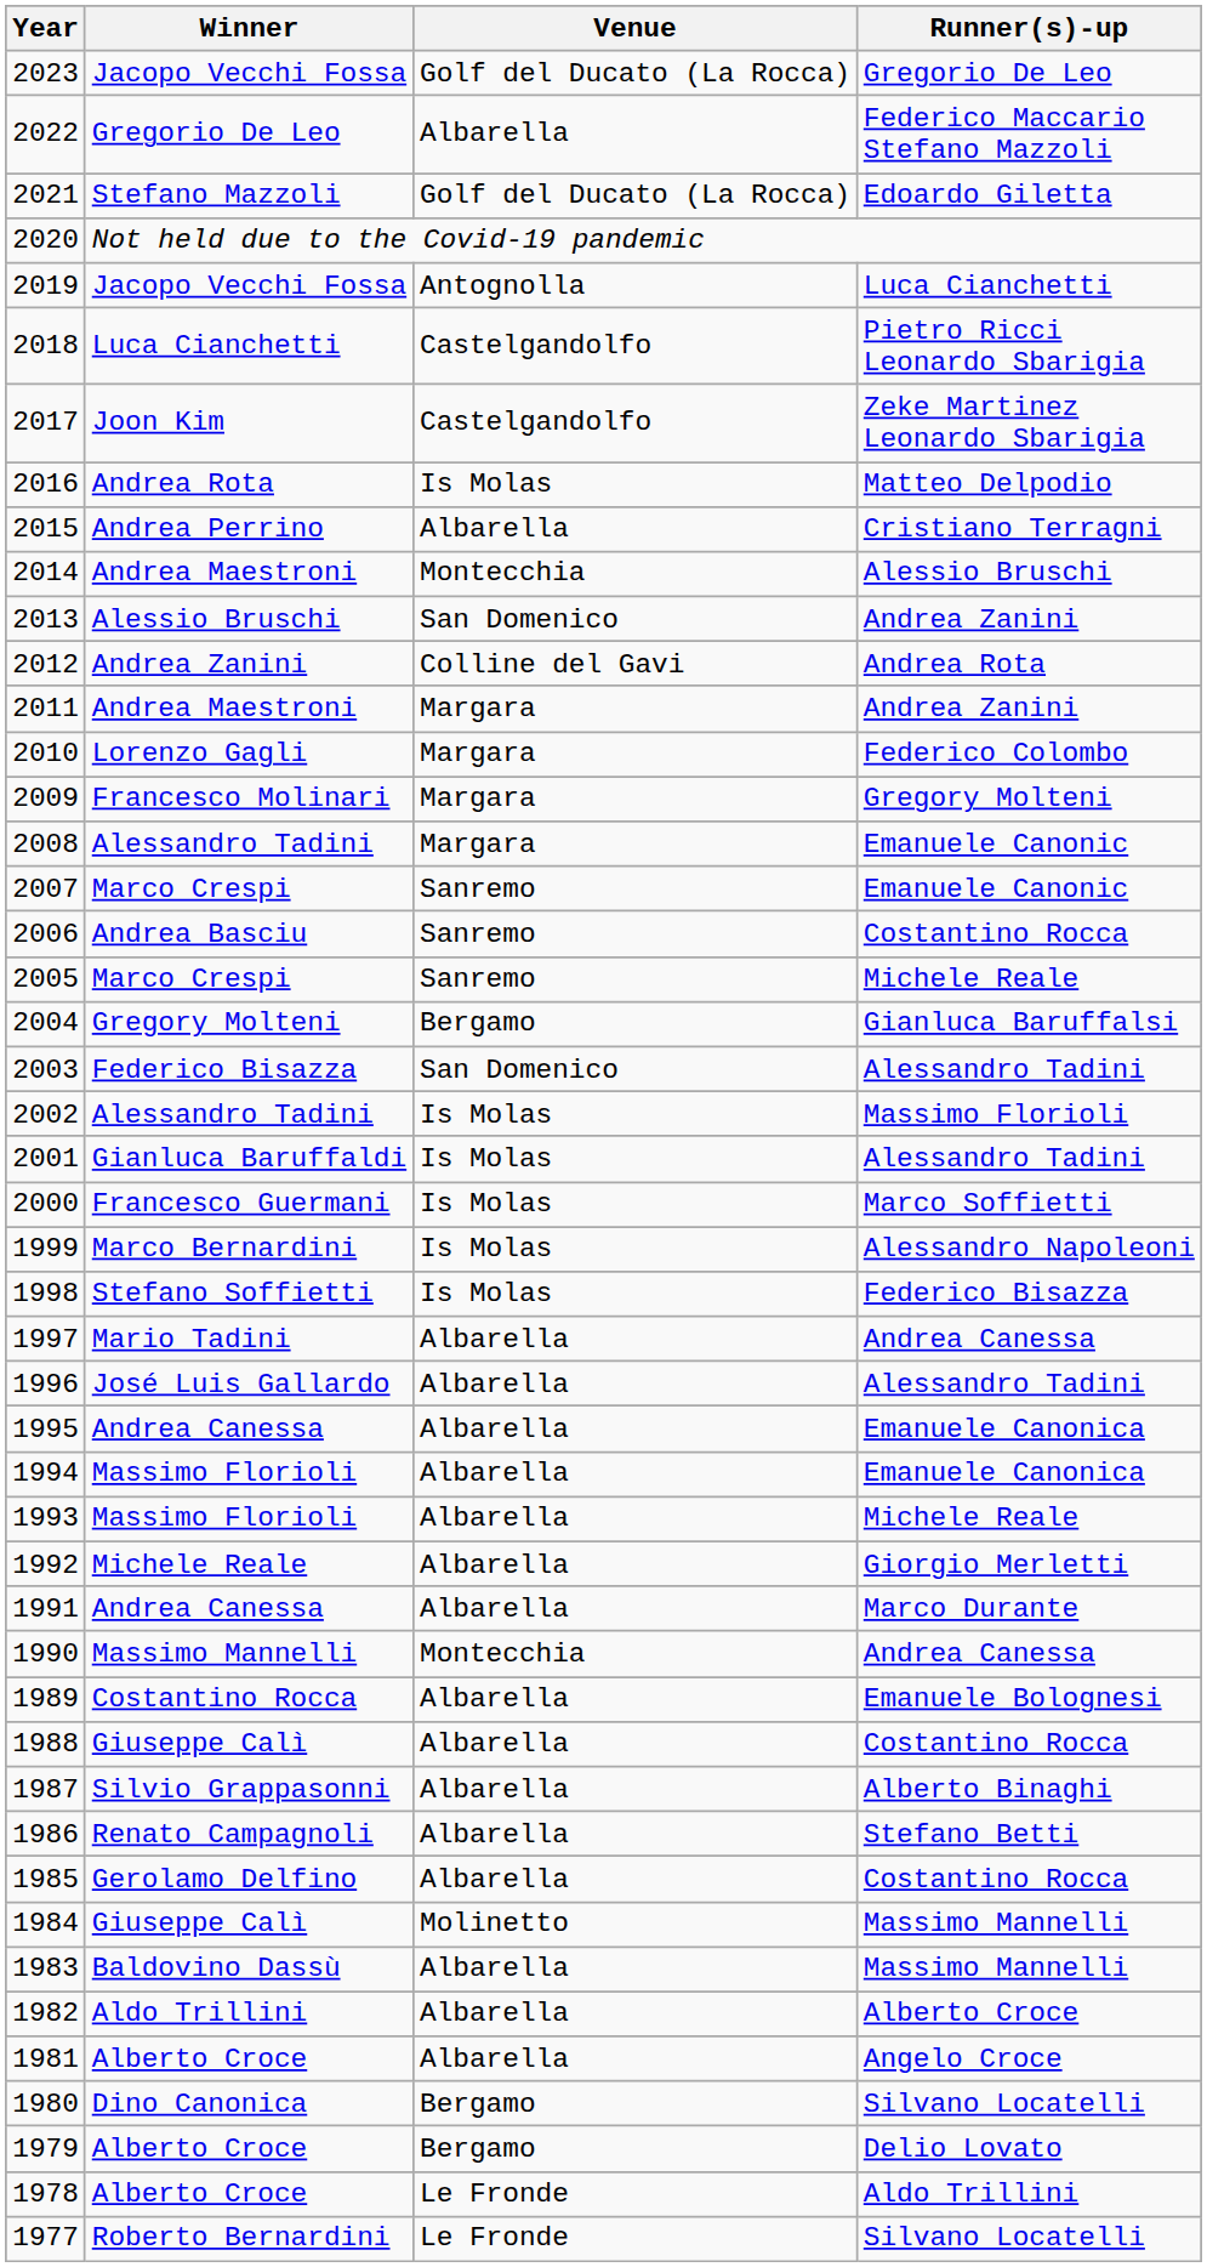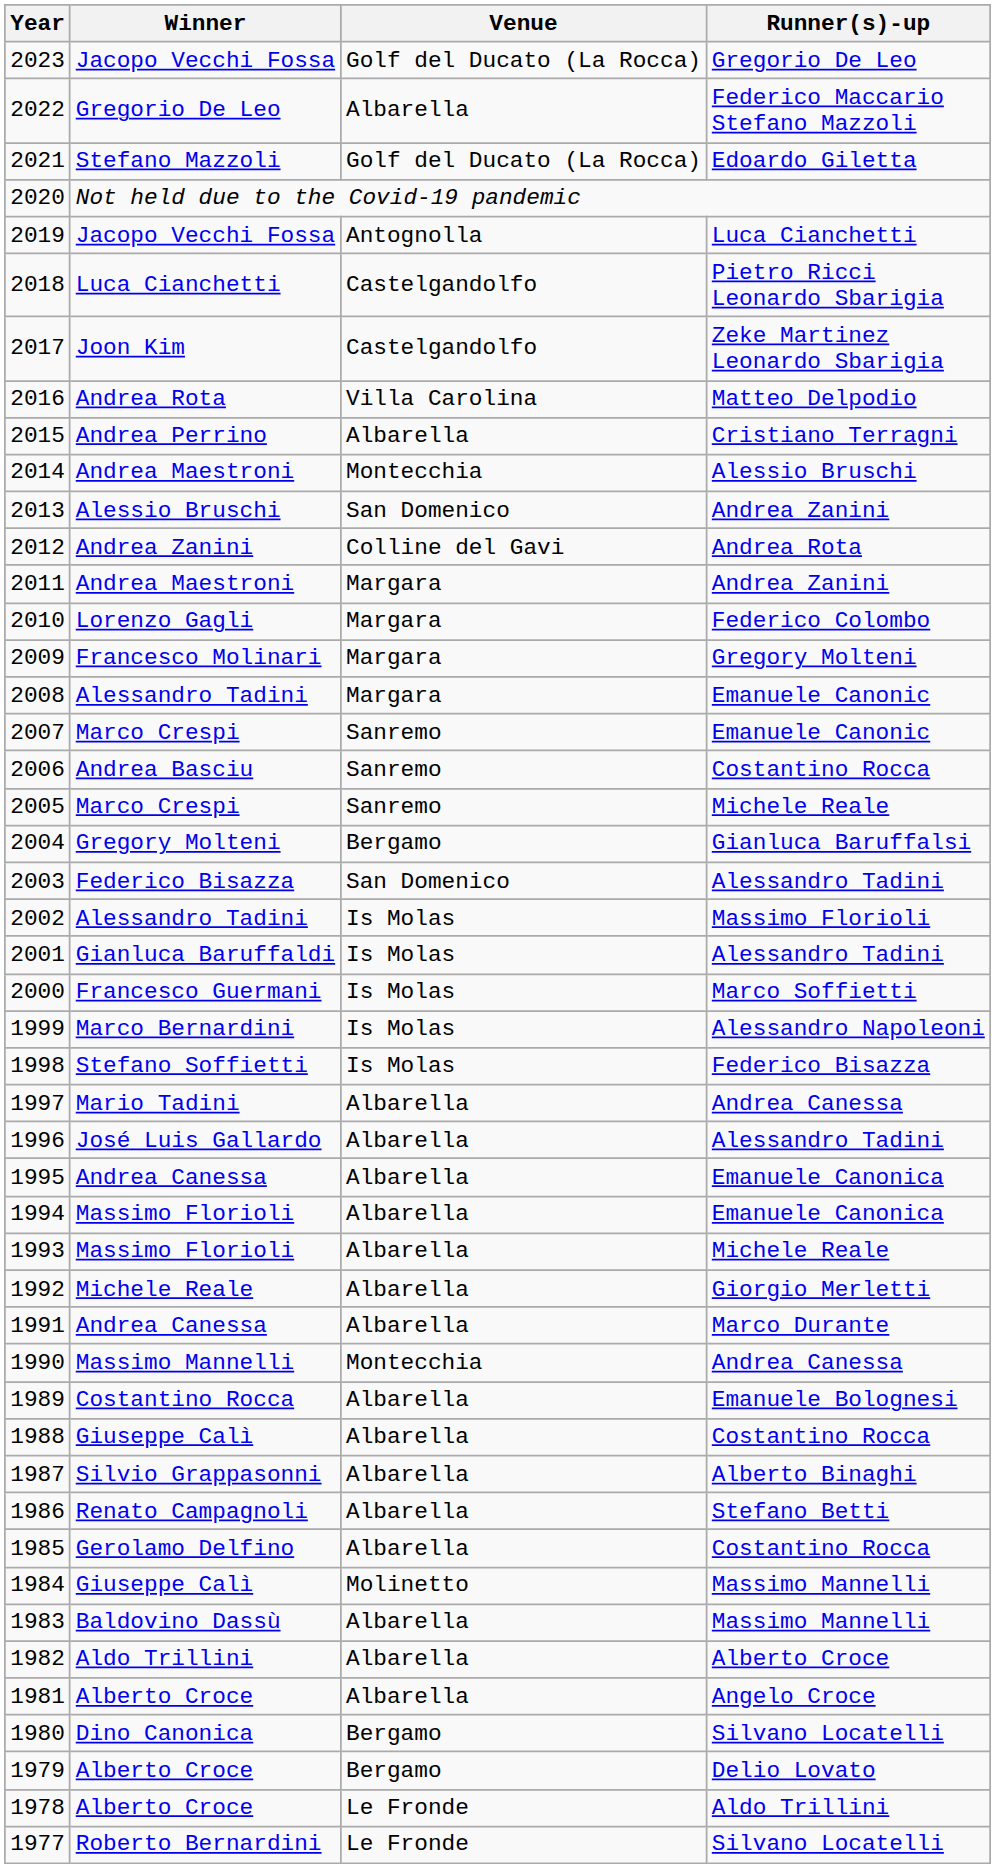2016 | Venue: Is Molas -> Villa Carolina
